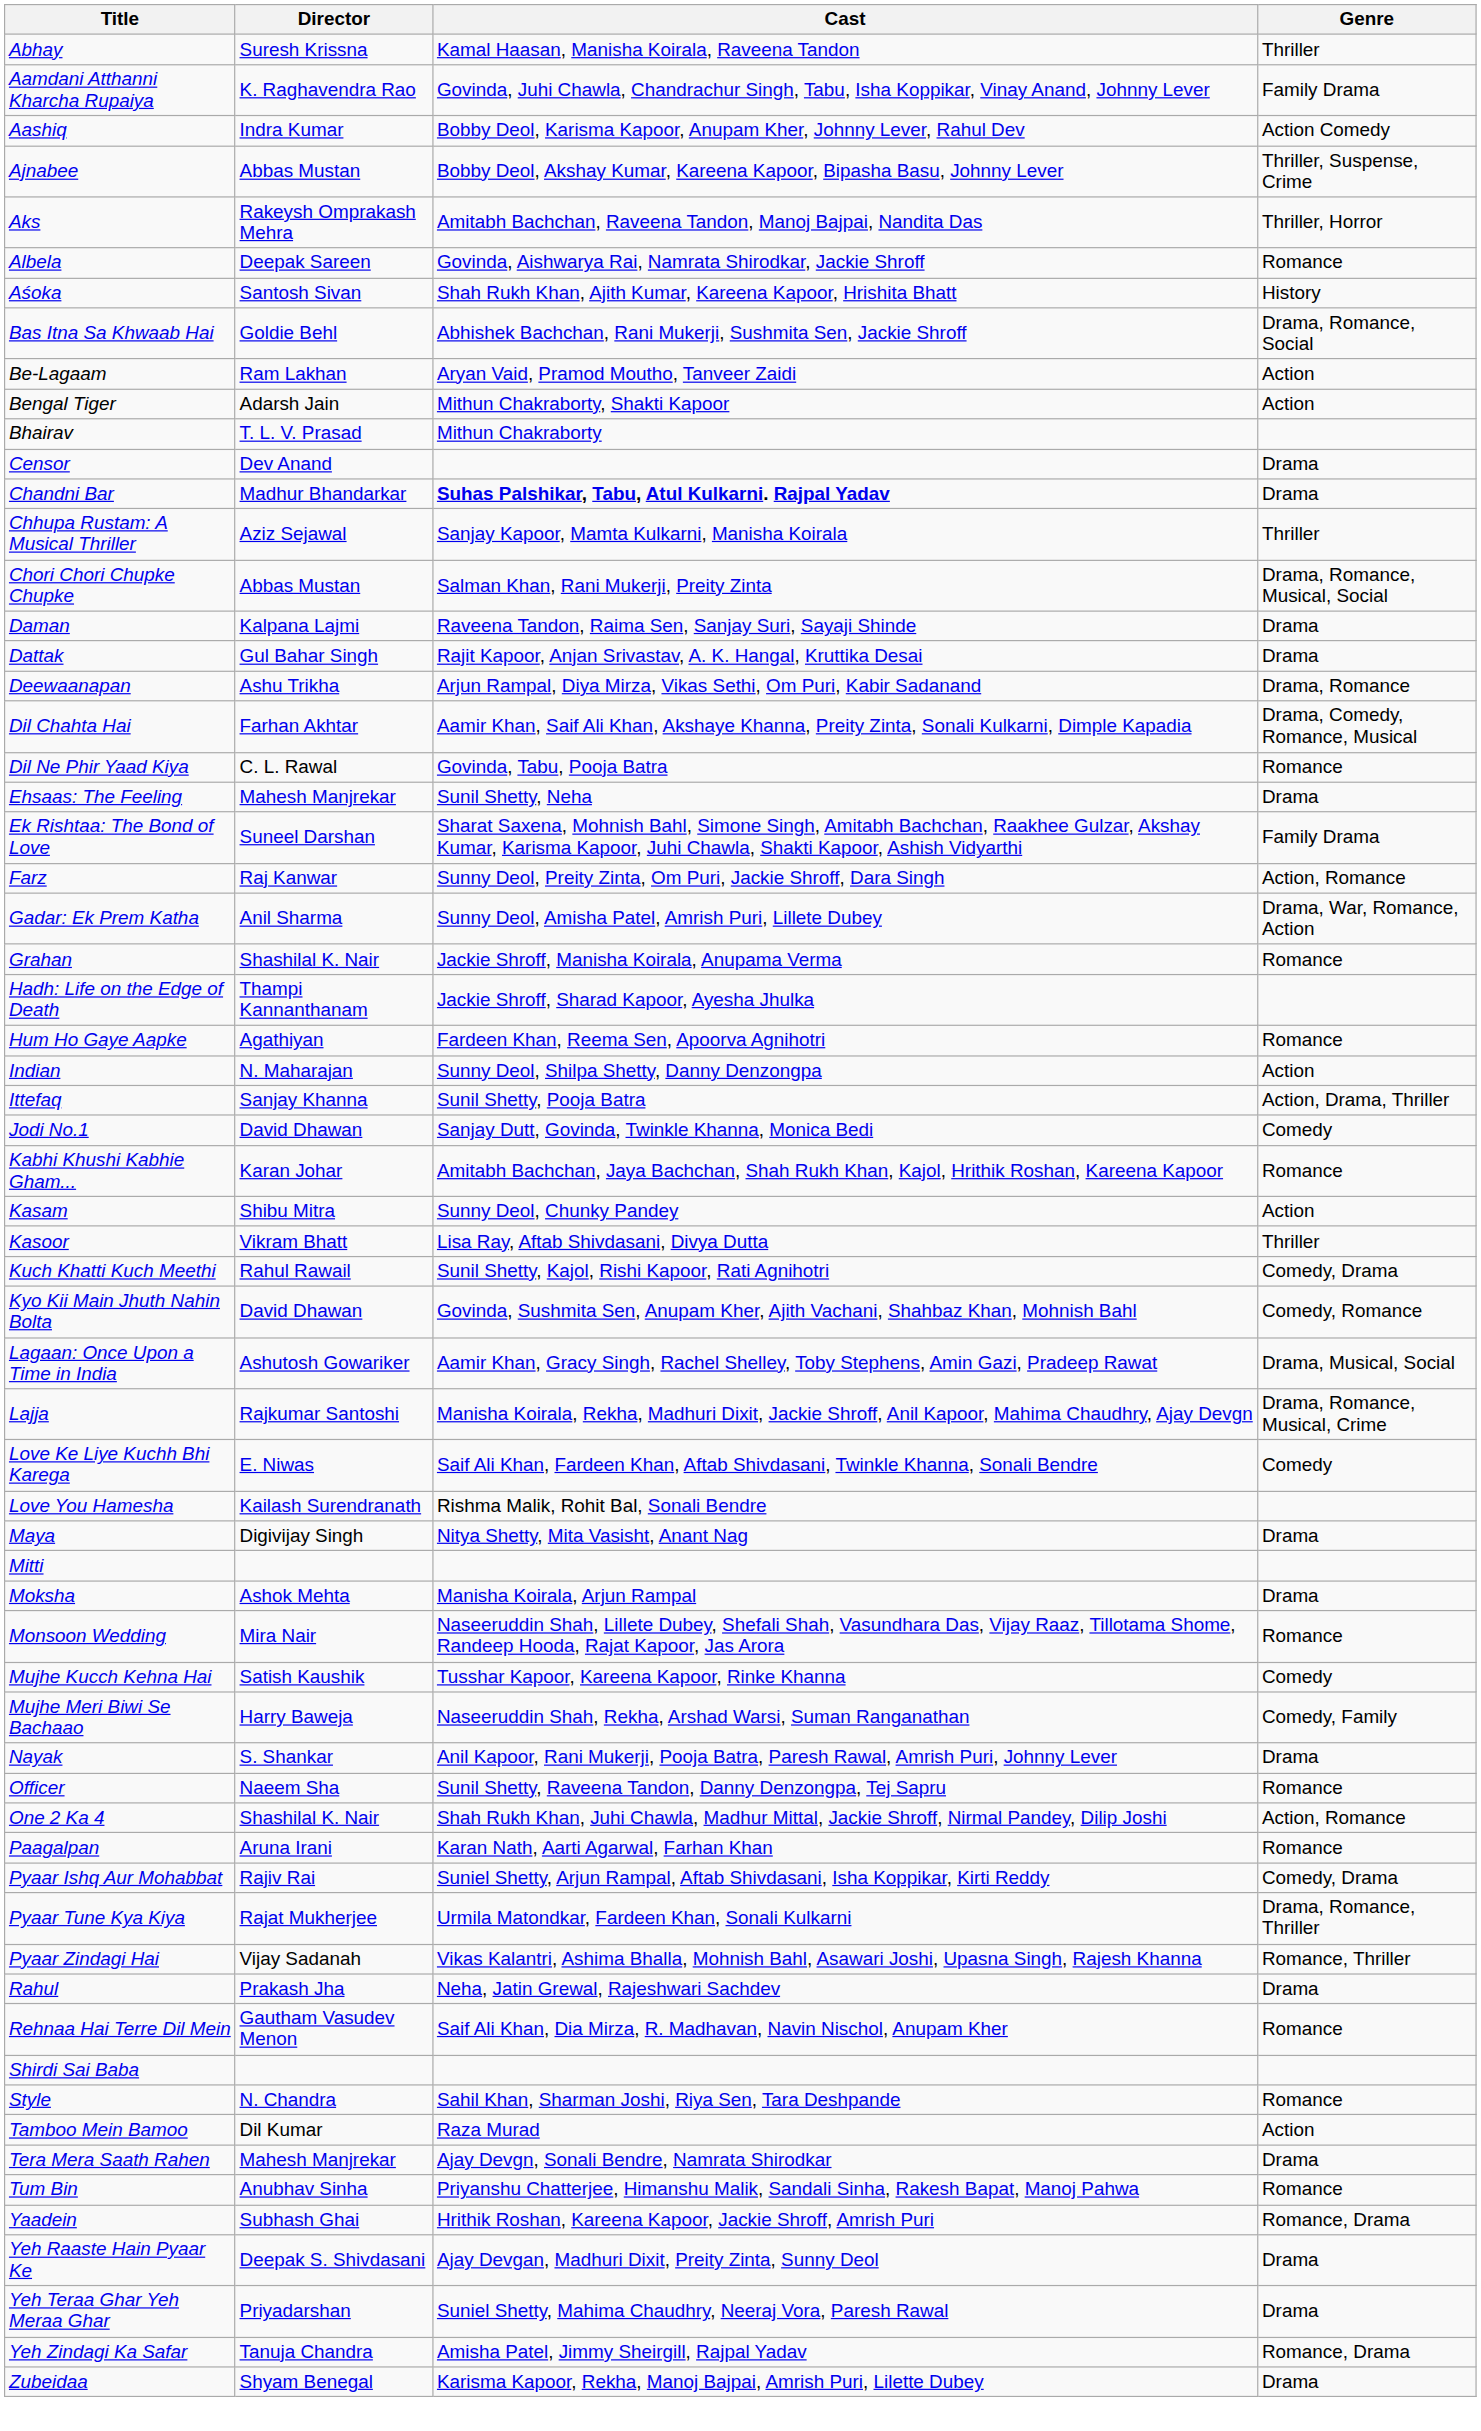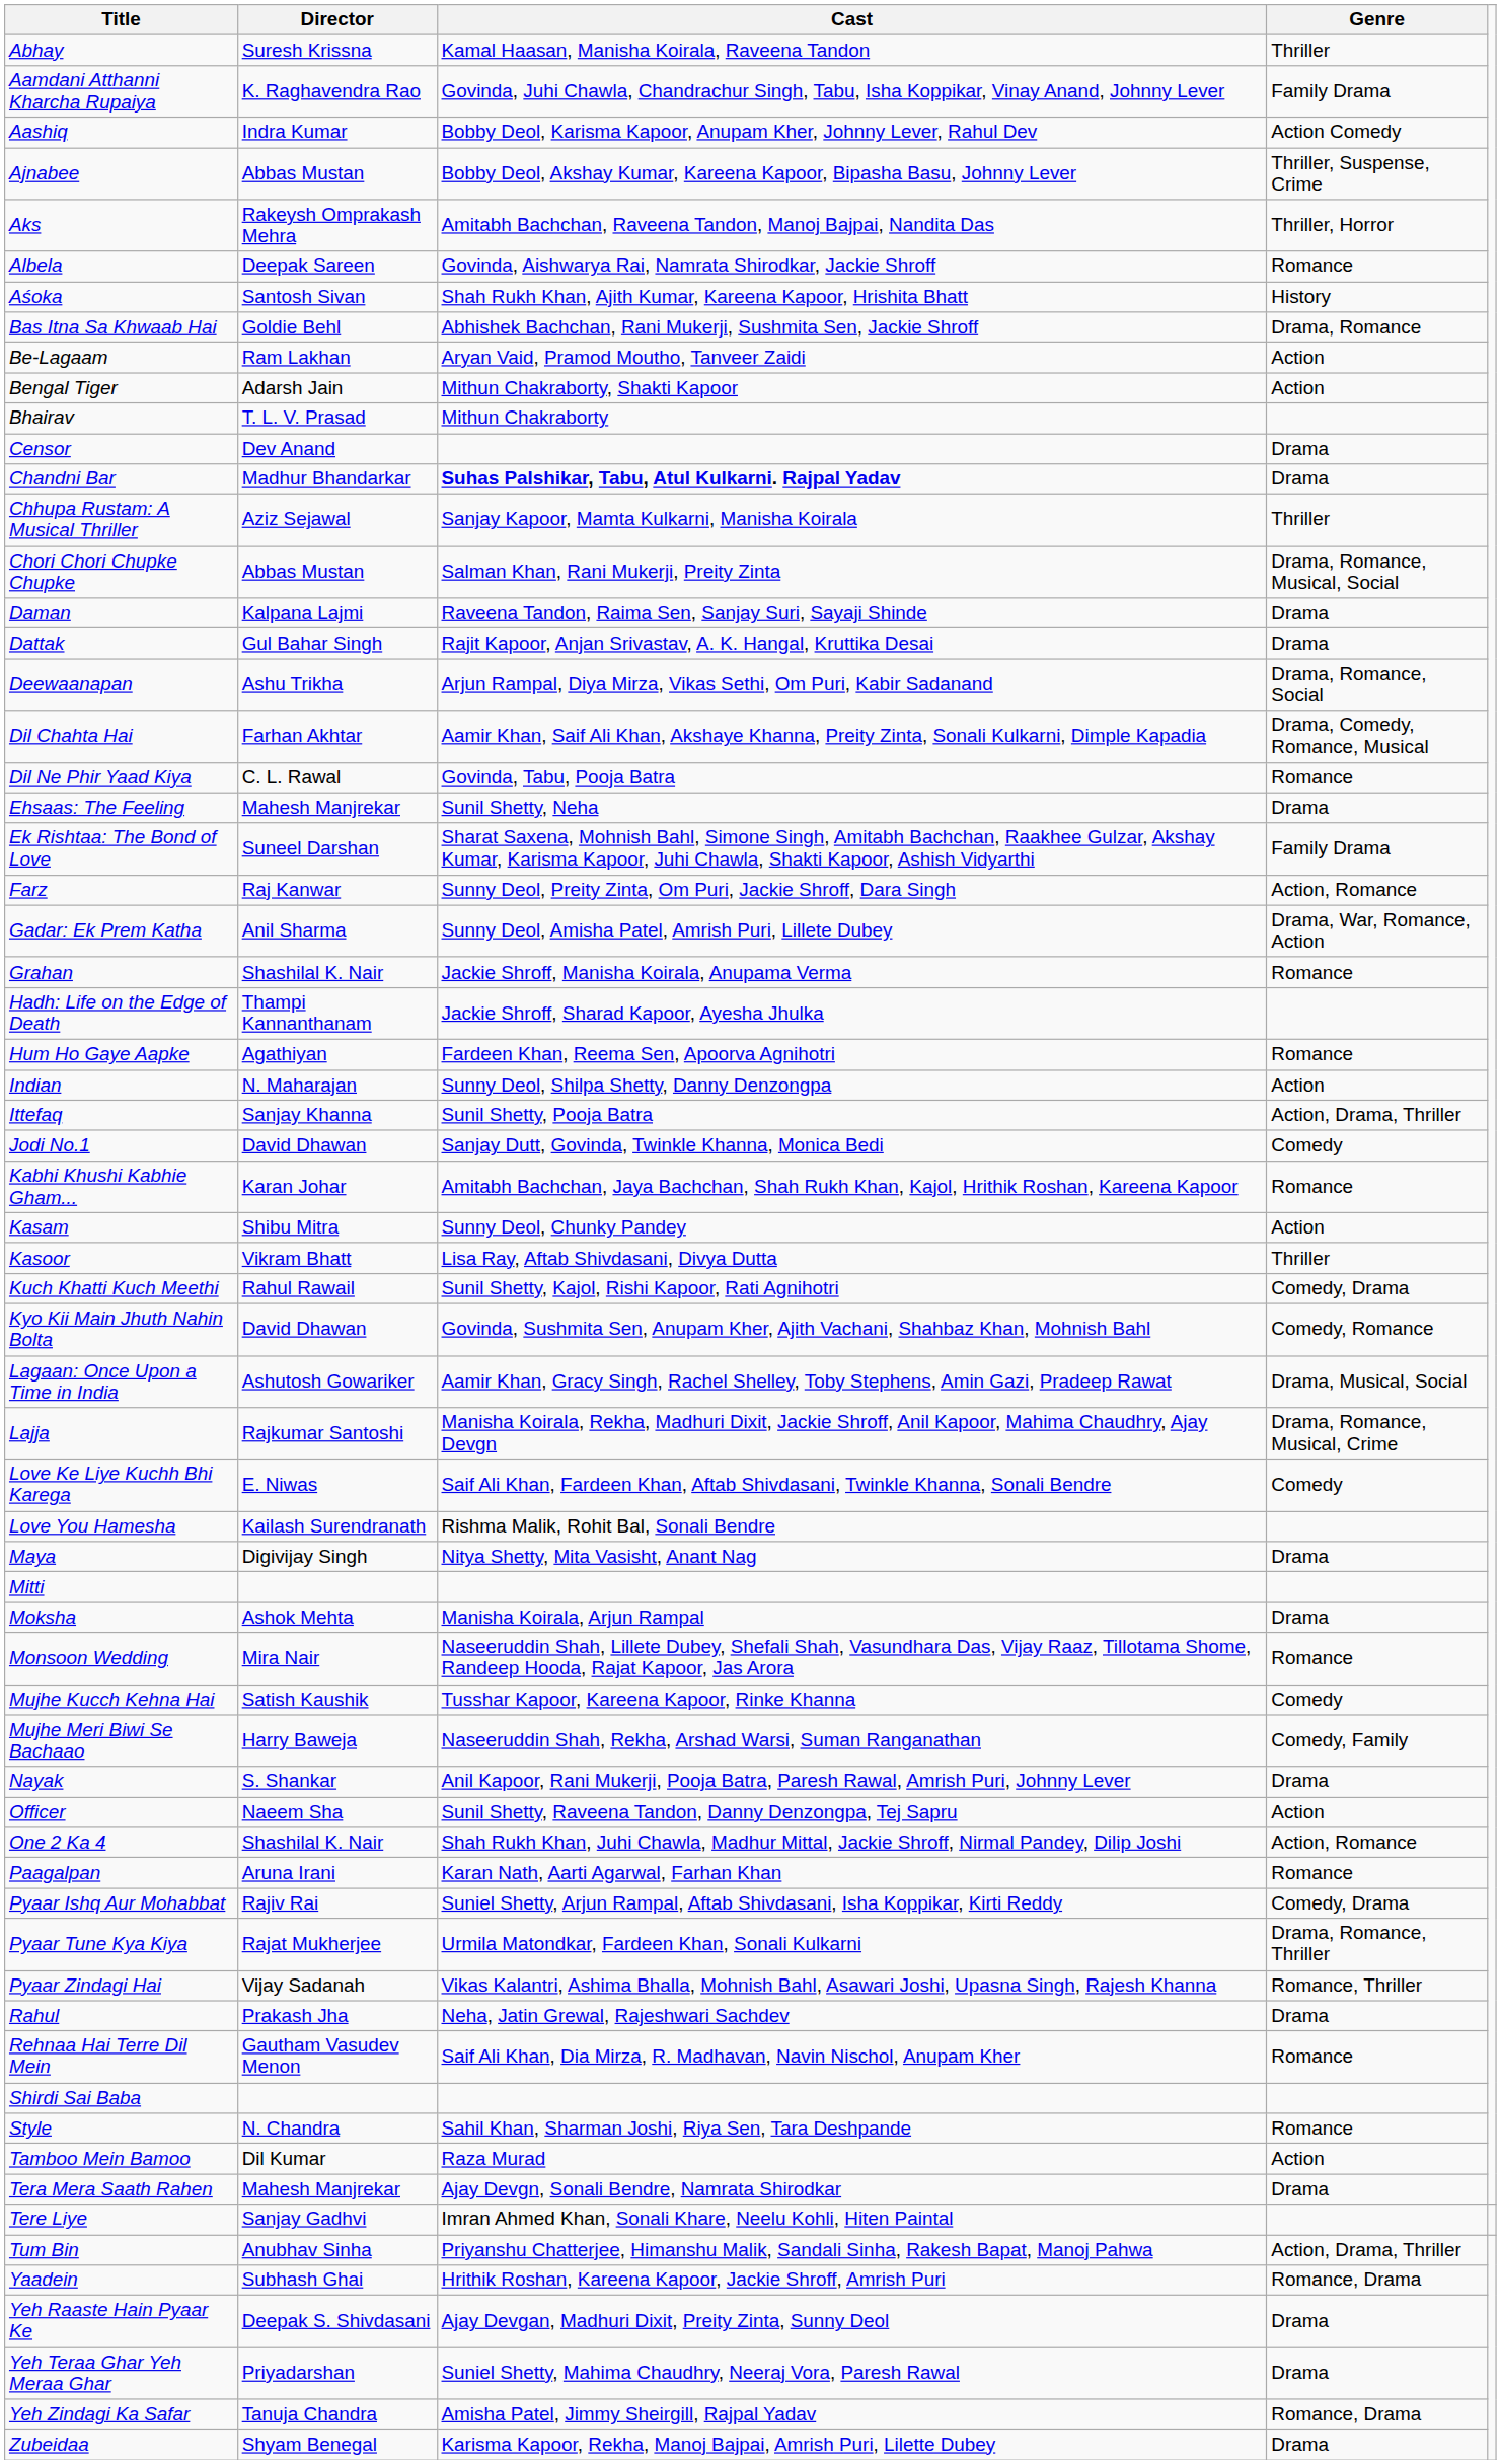Bas Itna Sa Khwaab Hai | Genre: Drama, Romance, Social -> Drama, Romance
Deewaanapan | Genre: Drama, Romance -> Drama, Romance, Social
Officer | Genre: Romance -> Action
+ row: Tere Liye | Sanjay Gadhvi | Imran Ahmed Khan, Sonali Khare, Neelu Kohli, Hiten Paintal
Tum Bin | Genre: Romance -> Action, Drama, Thriller
